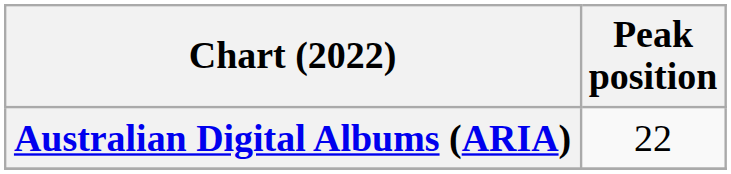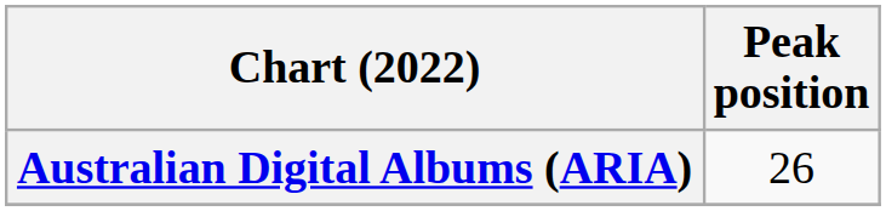Australian Digital Albums (ARIA) | Peak position: 22 -> 26
